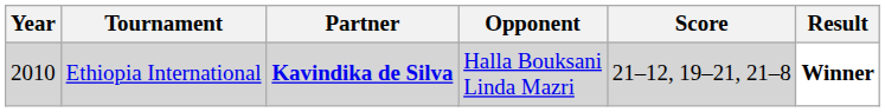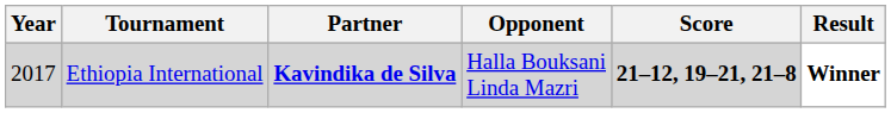Ethiopia International | Year: 2010 -> 2017
Ethiopia International | Score: normal -> bold
